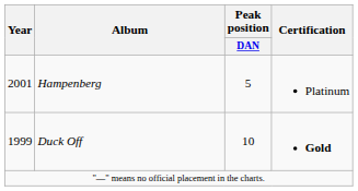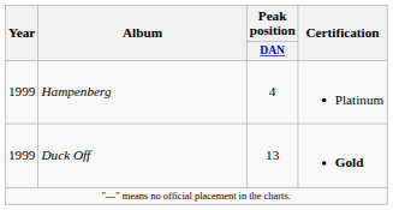Hampenberg | Year: 2001 -> 1999
Hampenberg | Peak position / DAN: 5 -> 4
Duck Off | Peak position / DAN: 10 -> 13
